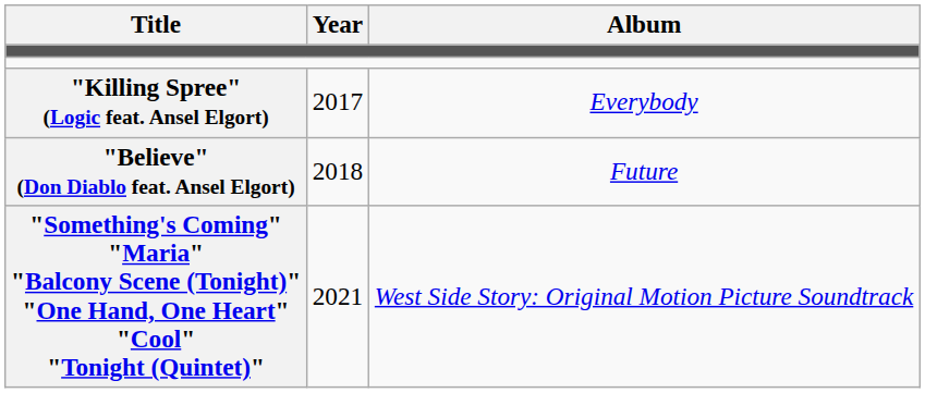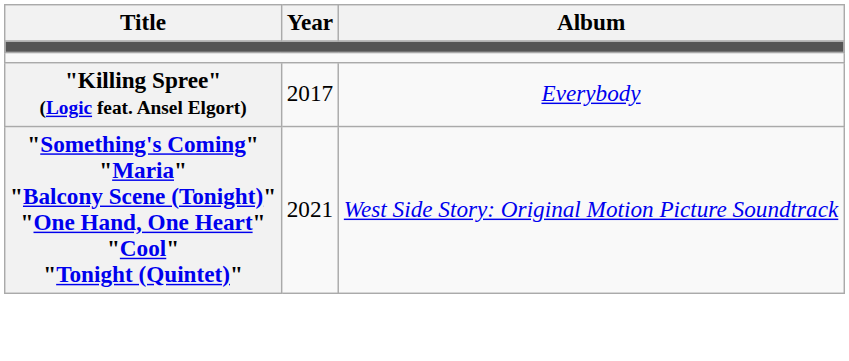- row: "Believe" (Don Diablo feat. Ansel Elgort) | 2018 | Future
